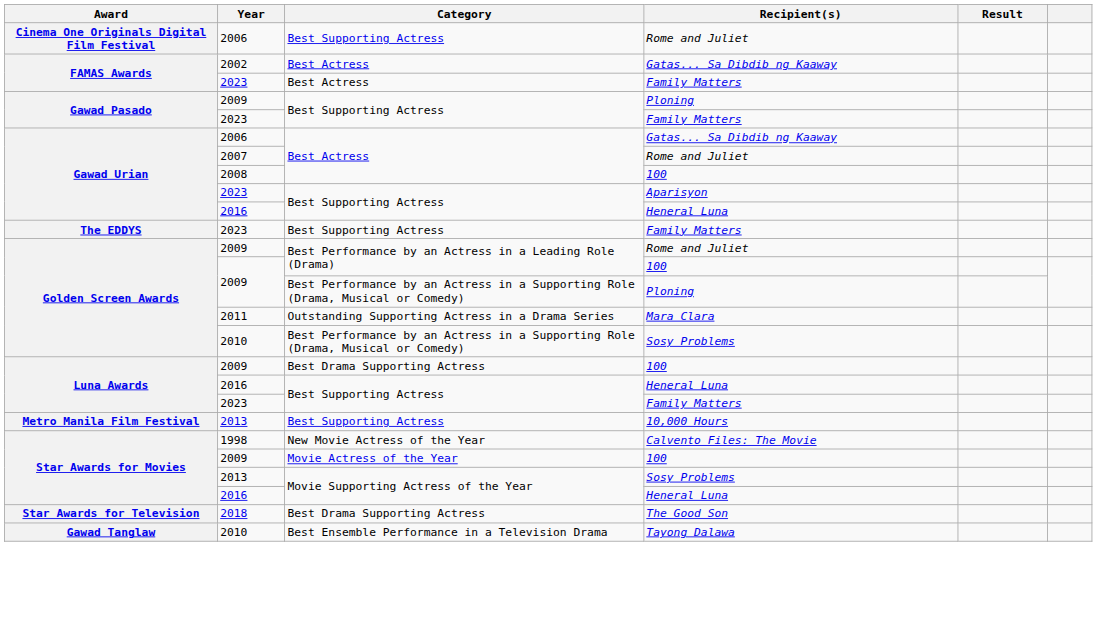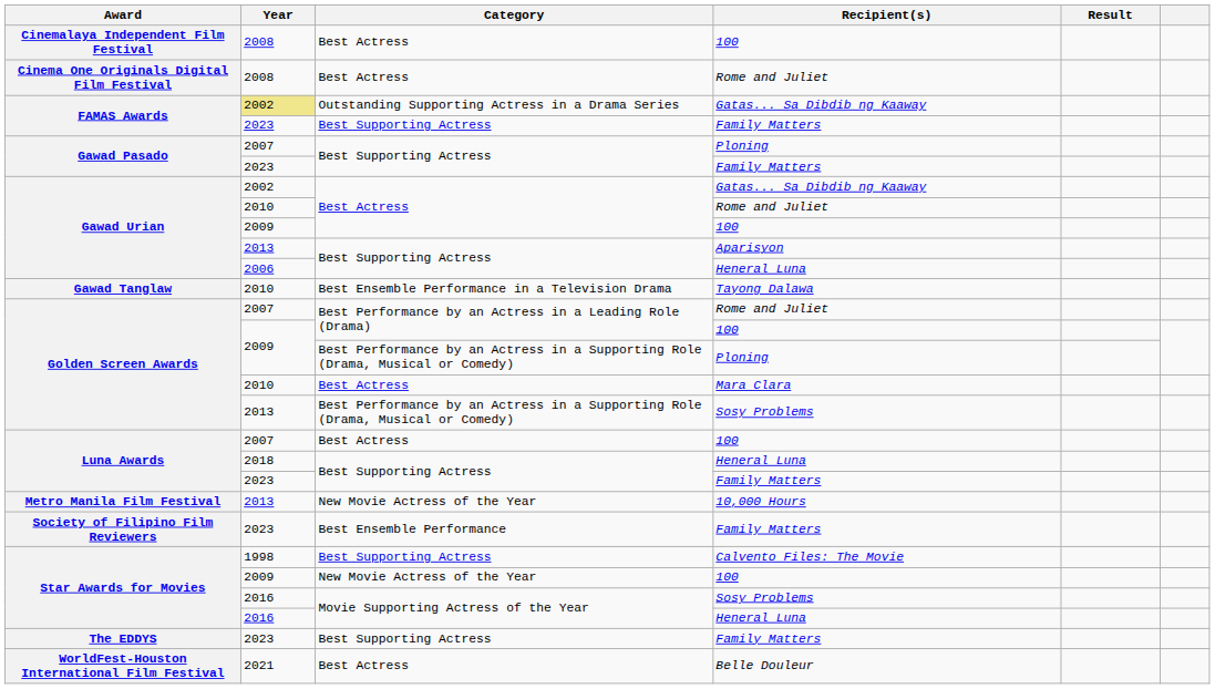+ row: Cinemalaya Independent Film Festival | 2008 | Best Actress | 100
Cinema One Originals Digital Film Festival | Year: 2006 -> 2008
Cinema One Originals Digital Film Festival | Category: Best Supporting Actress -> Best Actress
FAMAS Awards / Gatas... Sa Dibdib ng Kaaway | Year: no background -> khaki background
FAMAS Awards / Gatas... Sa Dibdib ng Kaaway | Category: Best Actress -> Outstanding Supporting Actress in a Drama Series
FAMAS Awards / Family Matters | Category: Best Actress -> Best Supporting Actress
Gawad Pasado / Ploning | Year: 2009 -> 2007
Gawad Urian / Gatas... Sa Dibdib ng Kaaway | Year: 2006 -> 2002
Gawad Urian / Rome and Juliet | Year: 2007 -> 2010
Gawad Urian / 100 | Year: 2008 -> 2009
Gawad Urian / Aparisyon | Year: 2023 -> 2013
Gawad Urian / Heneral Luna | Year: 2016 -> 2006
rows swapped: Gawad Tanglaw <-> The EDDYS
Golden Screen Awards / Rome and Juliet | Year: 2009 -> 2007
Golden Screen Awards / Mara Clara | Year: 2011 -> 2010
Golden Screen Awards / Mara Clara | Category: Outstanding Supporting Actress in a Drama Series -> Best Actress
Golden Screen Awards / Sosy Problems | Year: 2010 -> 2013
Luna Awards / 100 | Year: 2009 -> 2007
Luna Awards / 100 | Category: Best Drama Supporting Actress -> Best Actress
Luna Awards / Heneral Luna | Year: 2016 -> 2018
Metro Manila Film Festival | Category: Best Supporting Actress -> New Movie Actress of the Year
+ row: Society of Filipino Film Reviewers | 2023 | Best Ensemble Performance | Family Matters
Star Awards for Movies / Calvento Files: The Movie | Category: New Movie Actress of the Year -> Best Supporting Actress
Star Awards for Movies / 100 | Category: Movie Actress of the Year -> New Movie Actress of the Year
Star Awards for Movies / Sosy Problems | Year: 2013 -> 2016
- row: Star Awards for Television | 2018 | Best Drama Supporting Actress | The Good Son
+ row: WorldFest-Houston International Film Festival | 2021 | Best Actress | Belle Douleur
